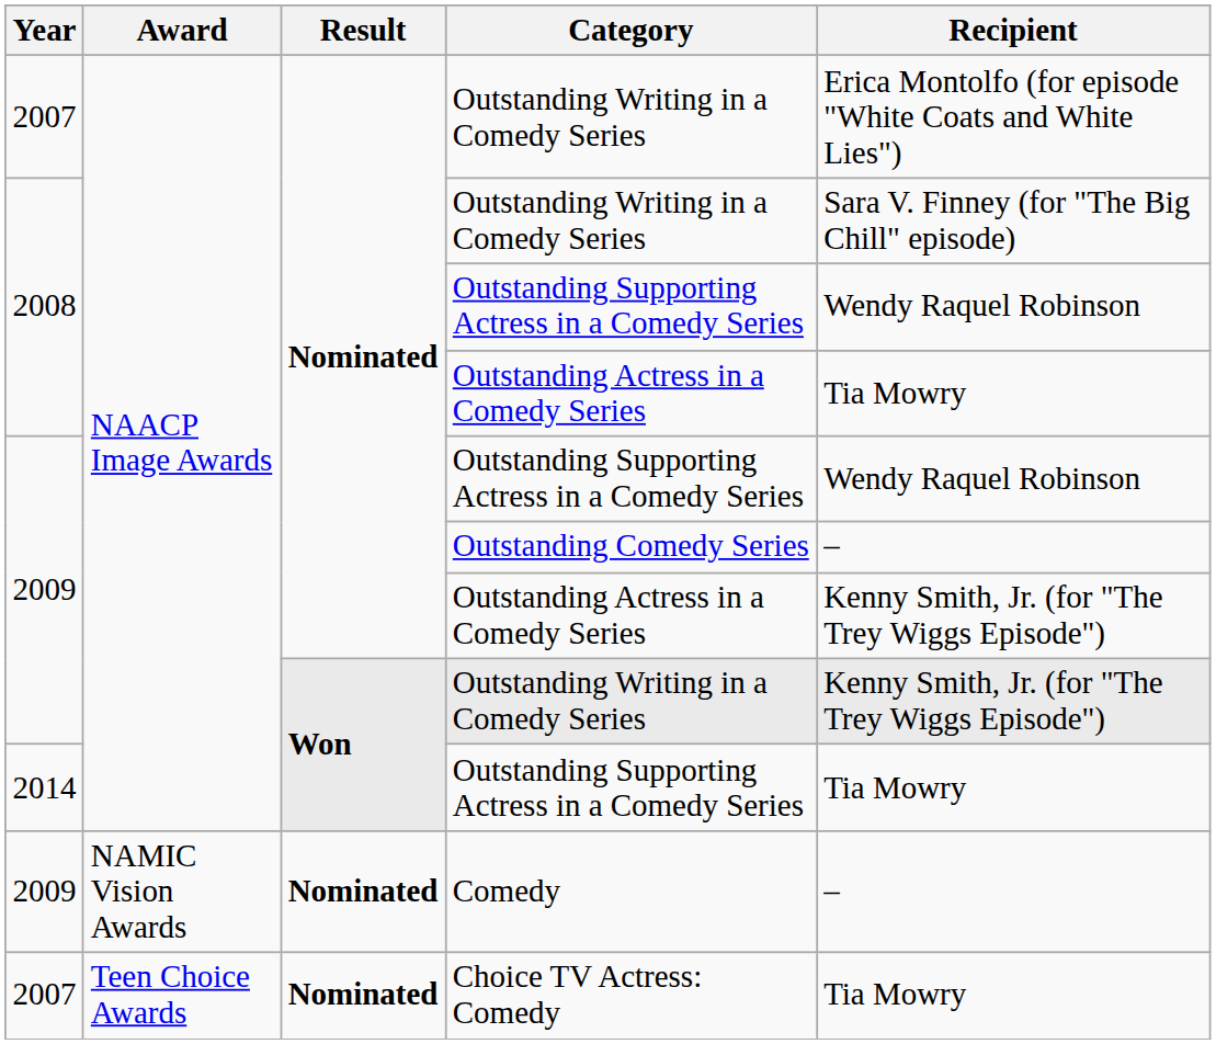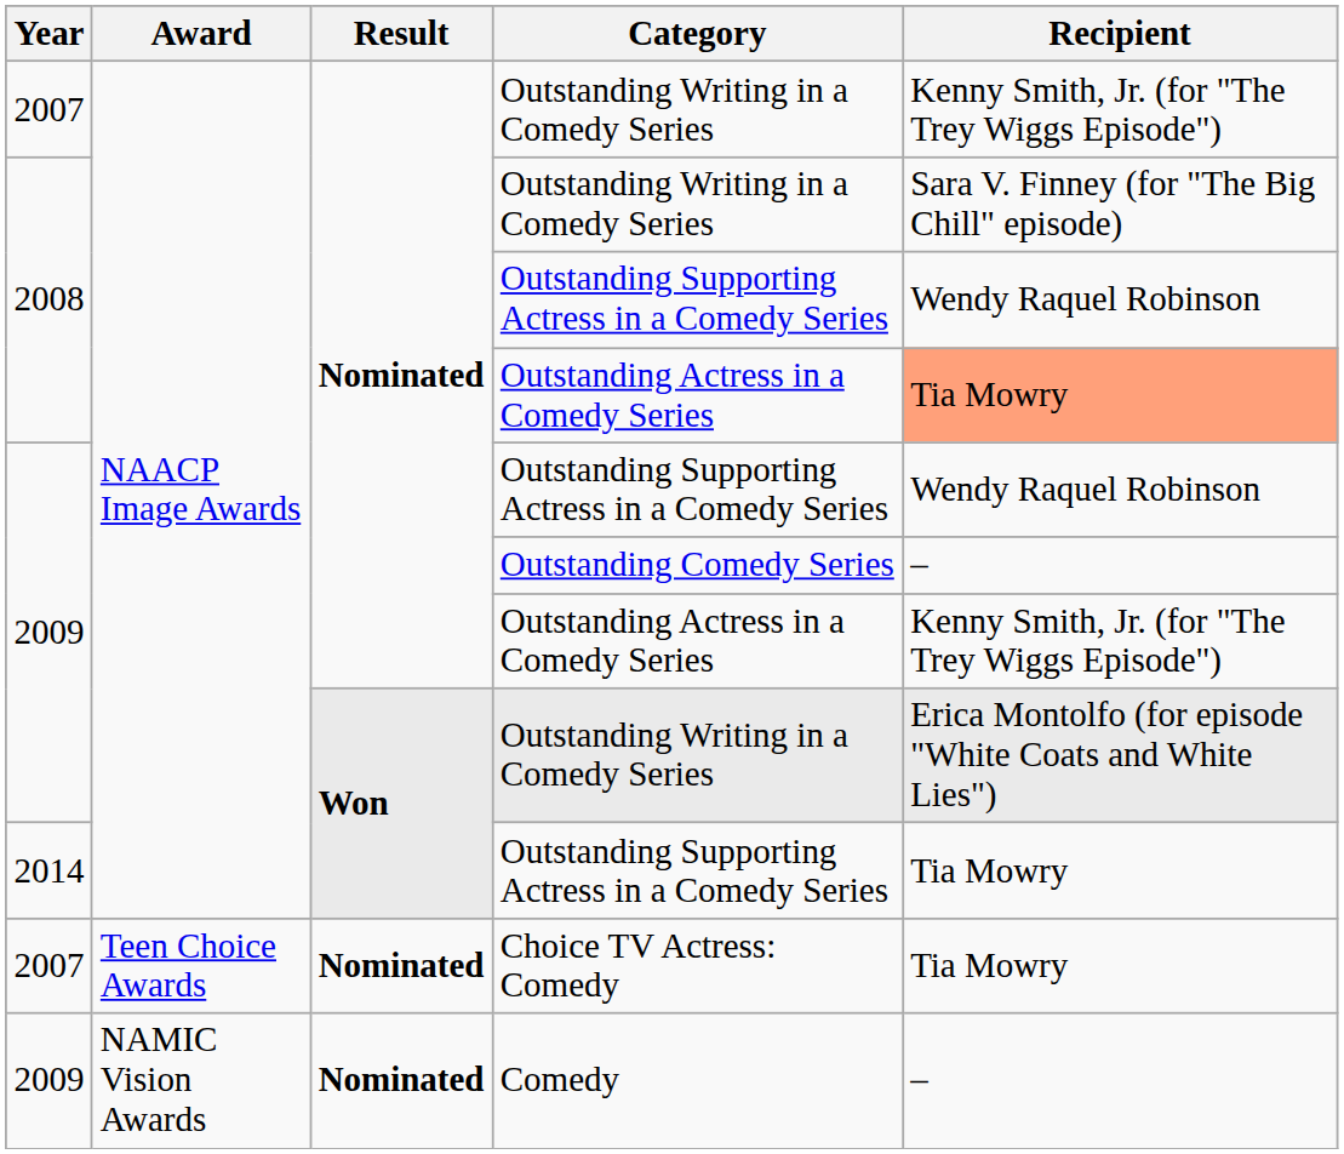2007 / Outstanding Writing in a Comedy Series | Recipient: Erica Montolfo (for episode "White Coats and White Lies") -> Kenny Smith, Jr. (for "The Trey Wiggs Episode")
2008 / Outstanding Actress in a Comedy Series | Recipient: no background -> lightsalmon background
2009 / Outstanding Writing in a Comedy Series | Recipient: Kenny Smith, Jr. (for "The Trey Wiggs Episode") -> Erica Montolfo (for episode "White Coats and White Lies")
rows swapped: Comedy <-> Choice TV Actress: Comedy
